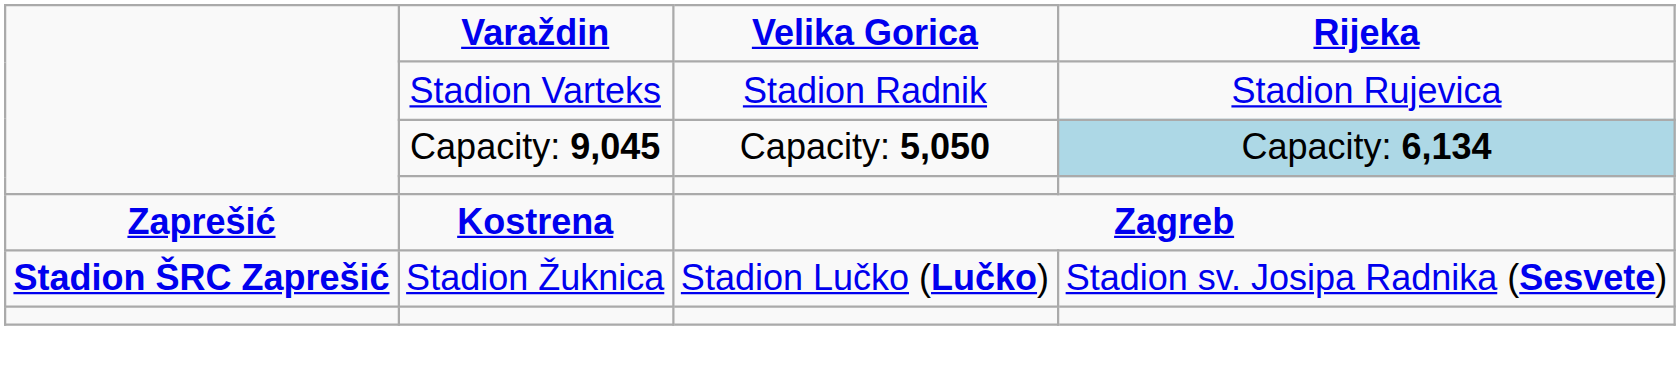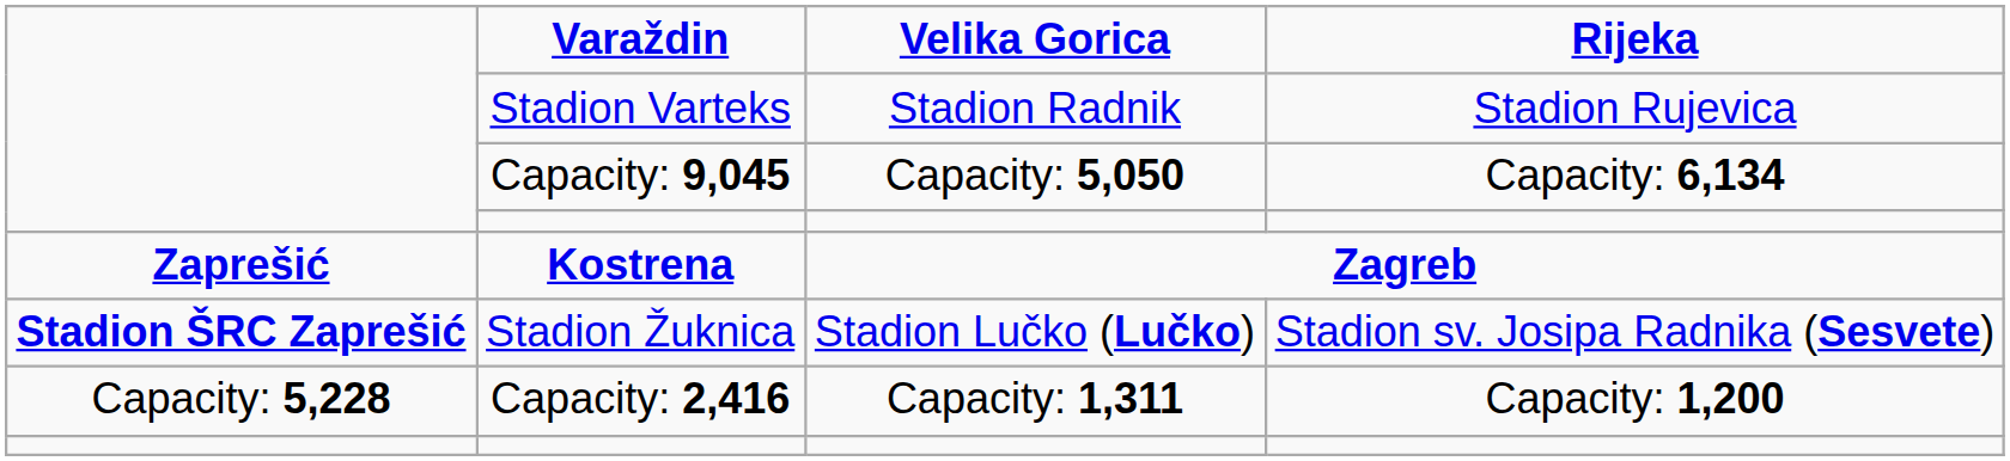Capacity: 9,045 | Rijeka: lightblue background -> no background
+ row: Capacity: 5,228 | Capacity: 2,416 | Capacity: 1,311 | Capacity: 1,200
